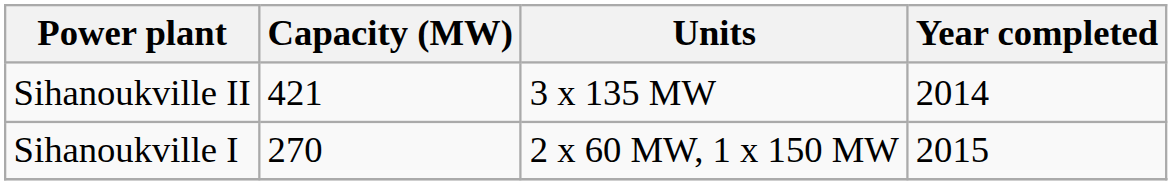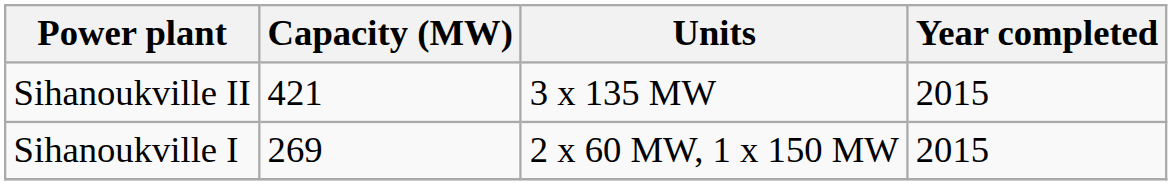Sihanoukville II | Year completed: 2014 -> 2015
Sihanoukville I | Capacity (MW): 270 -> 269
